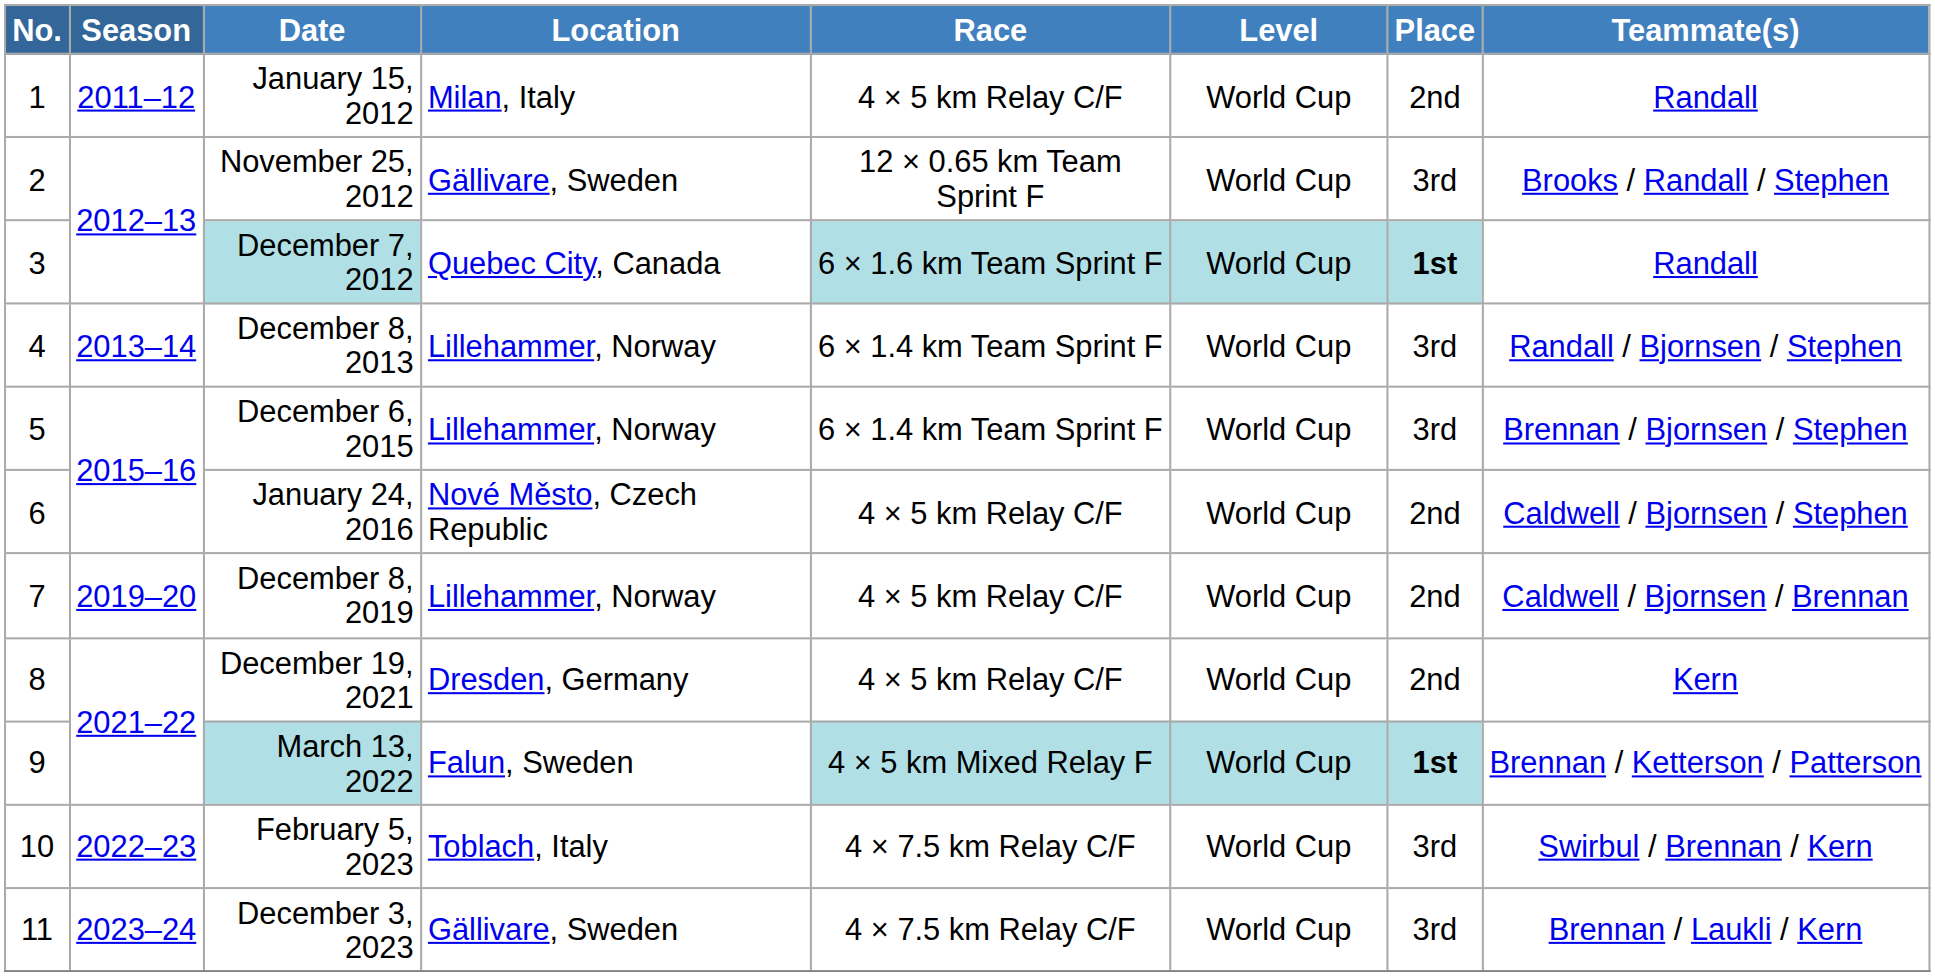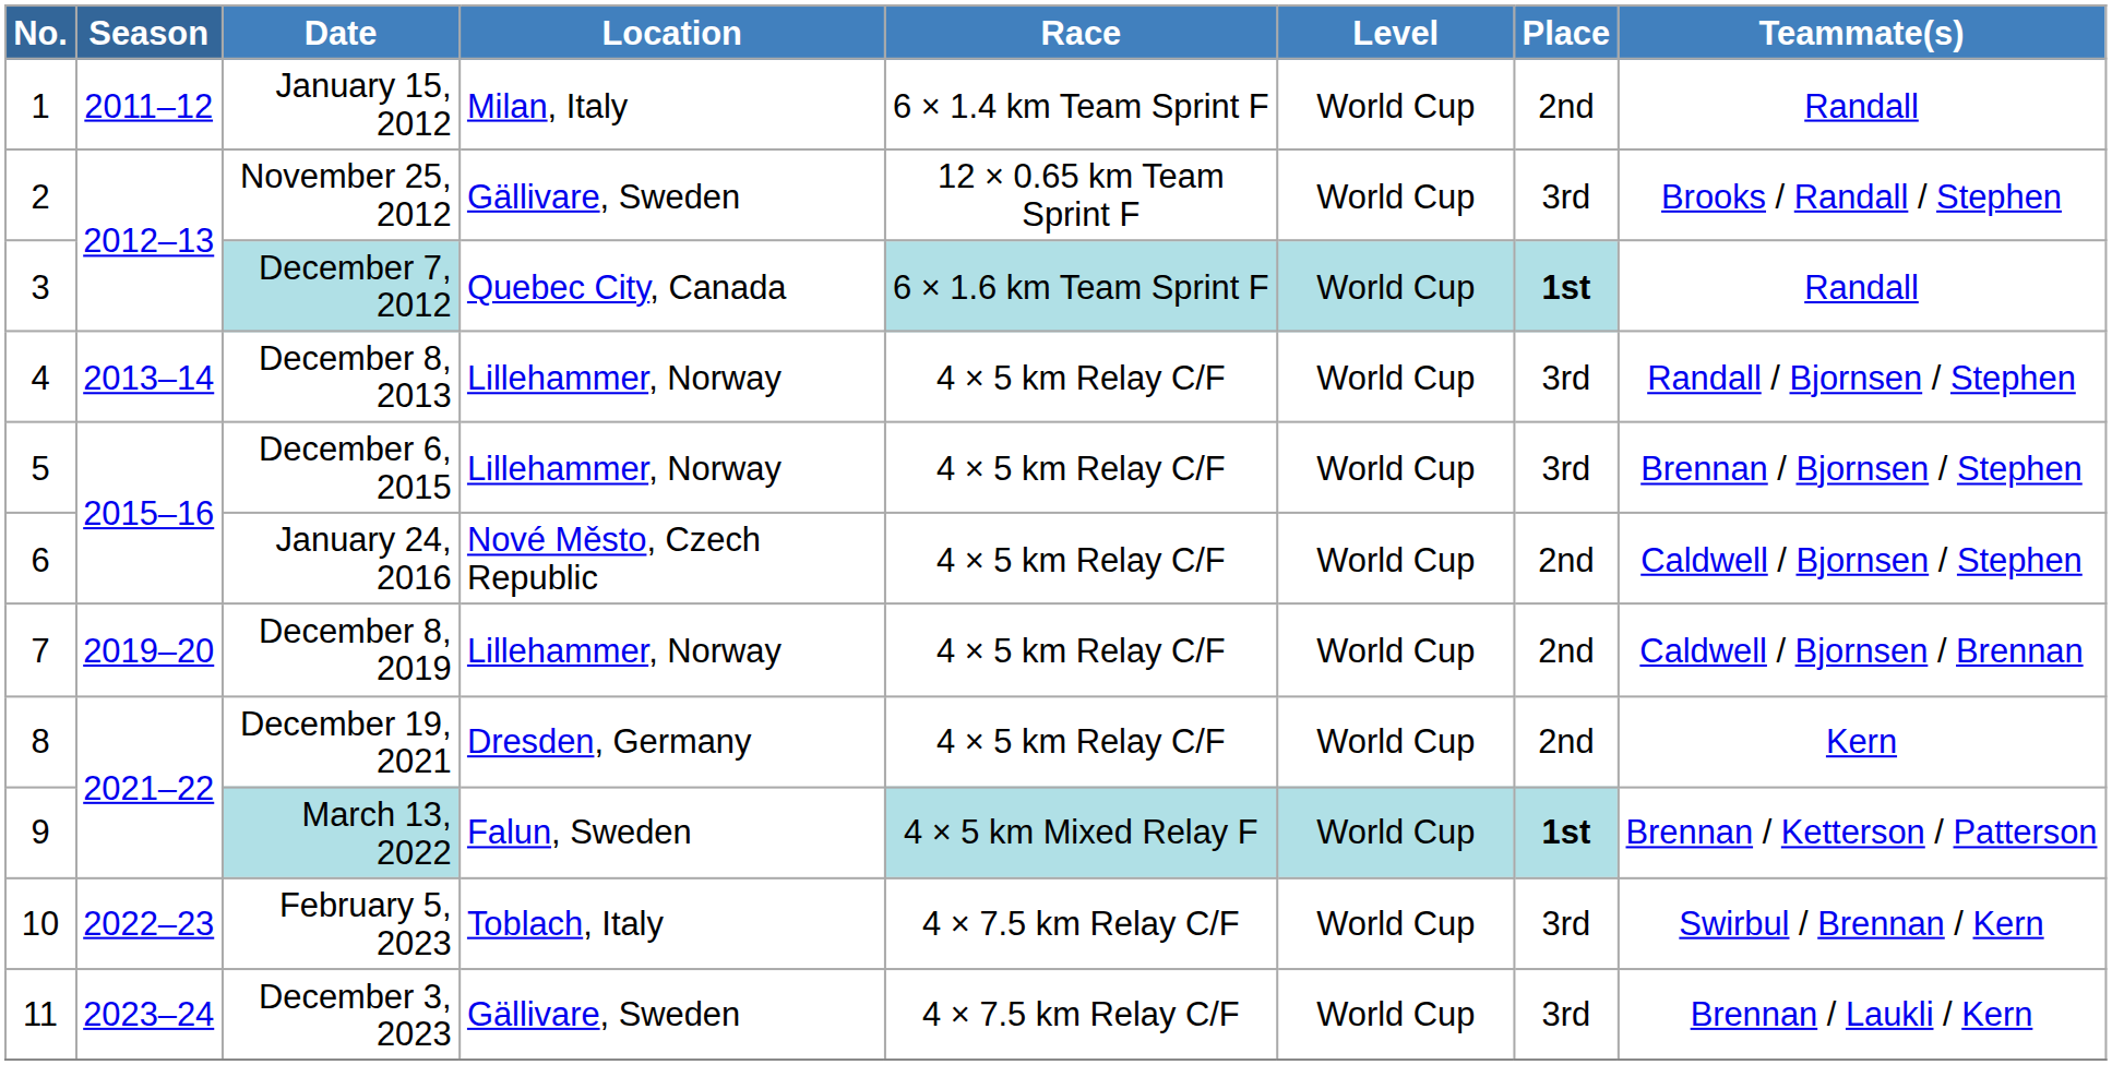January 15, 2012 | Race: 4 × 5 km Relay C/F -> 6 × 1.4 km Team Sprint F
December 8, 2013 | Race: 6 × 1.4 km Team Sprint F -> 4 × 5 km Relay C/F
December 6, 2015 | Race: 6 × 1.4 km Team Sprint F -> 4 × 5 km Relay C/F
